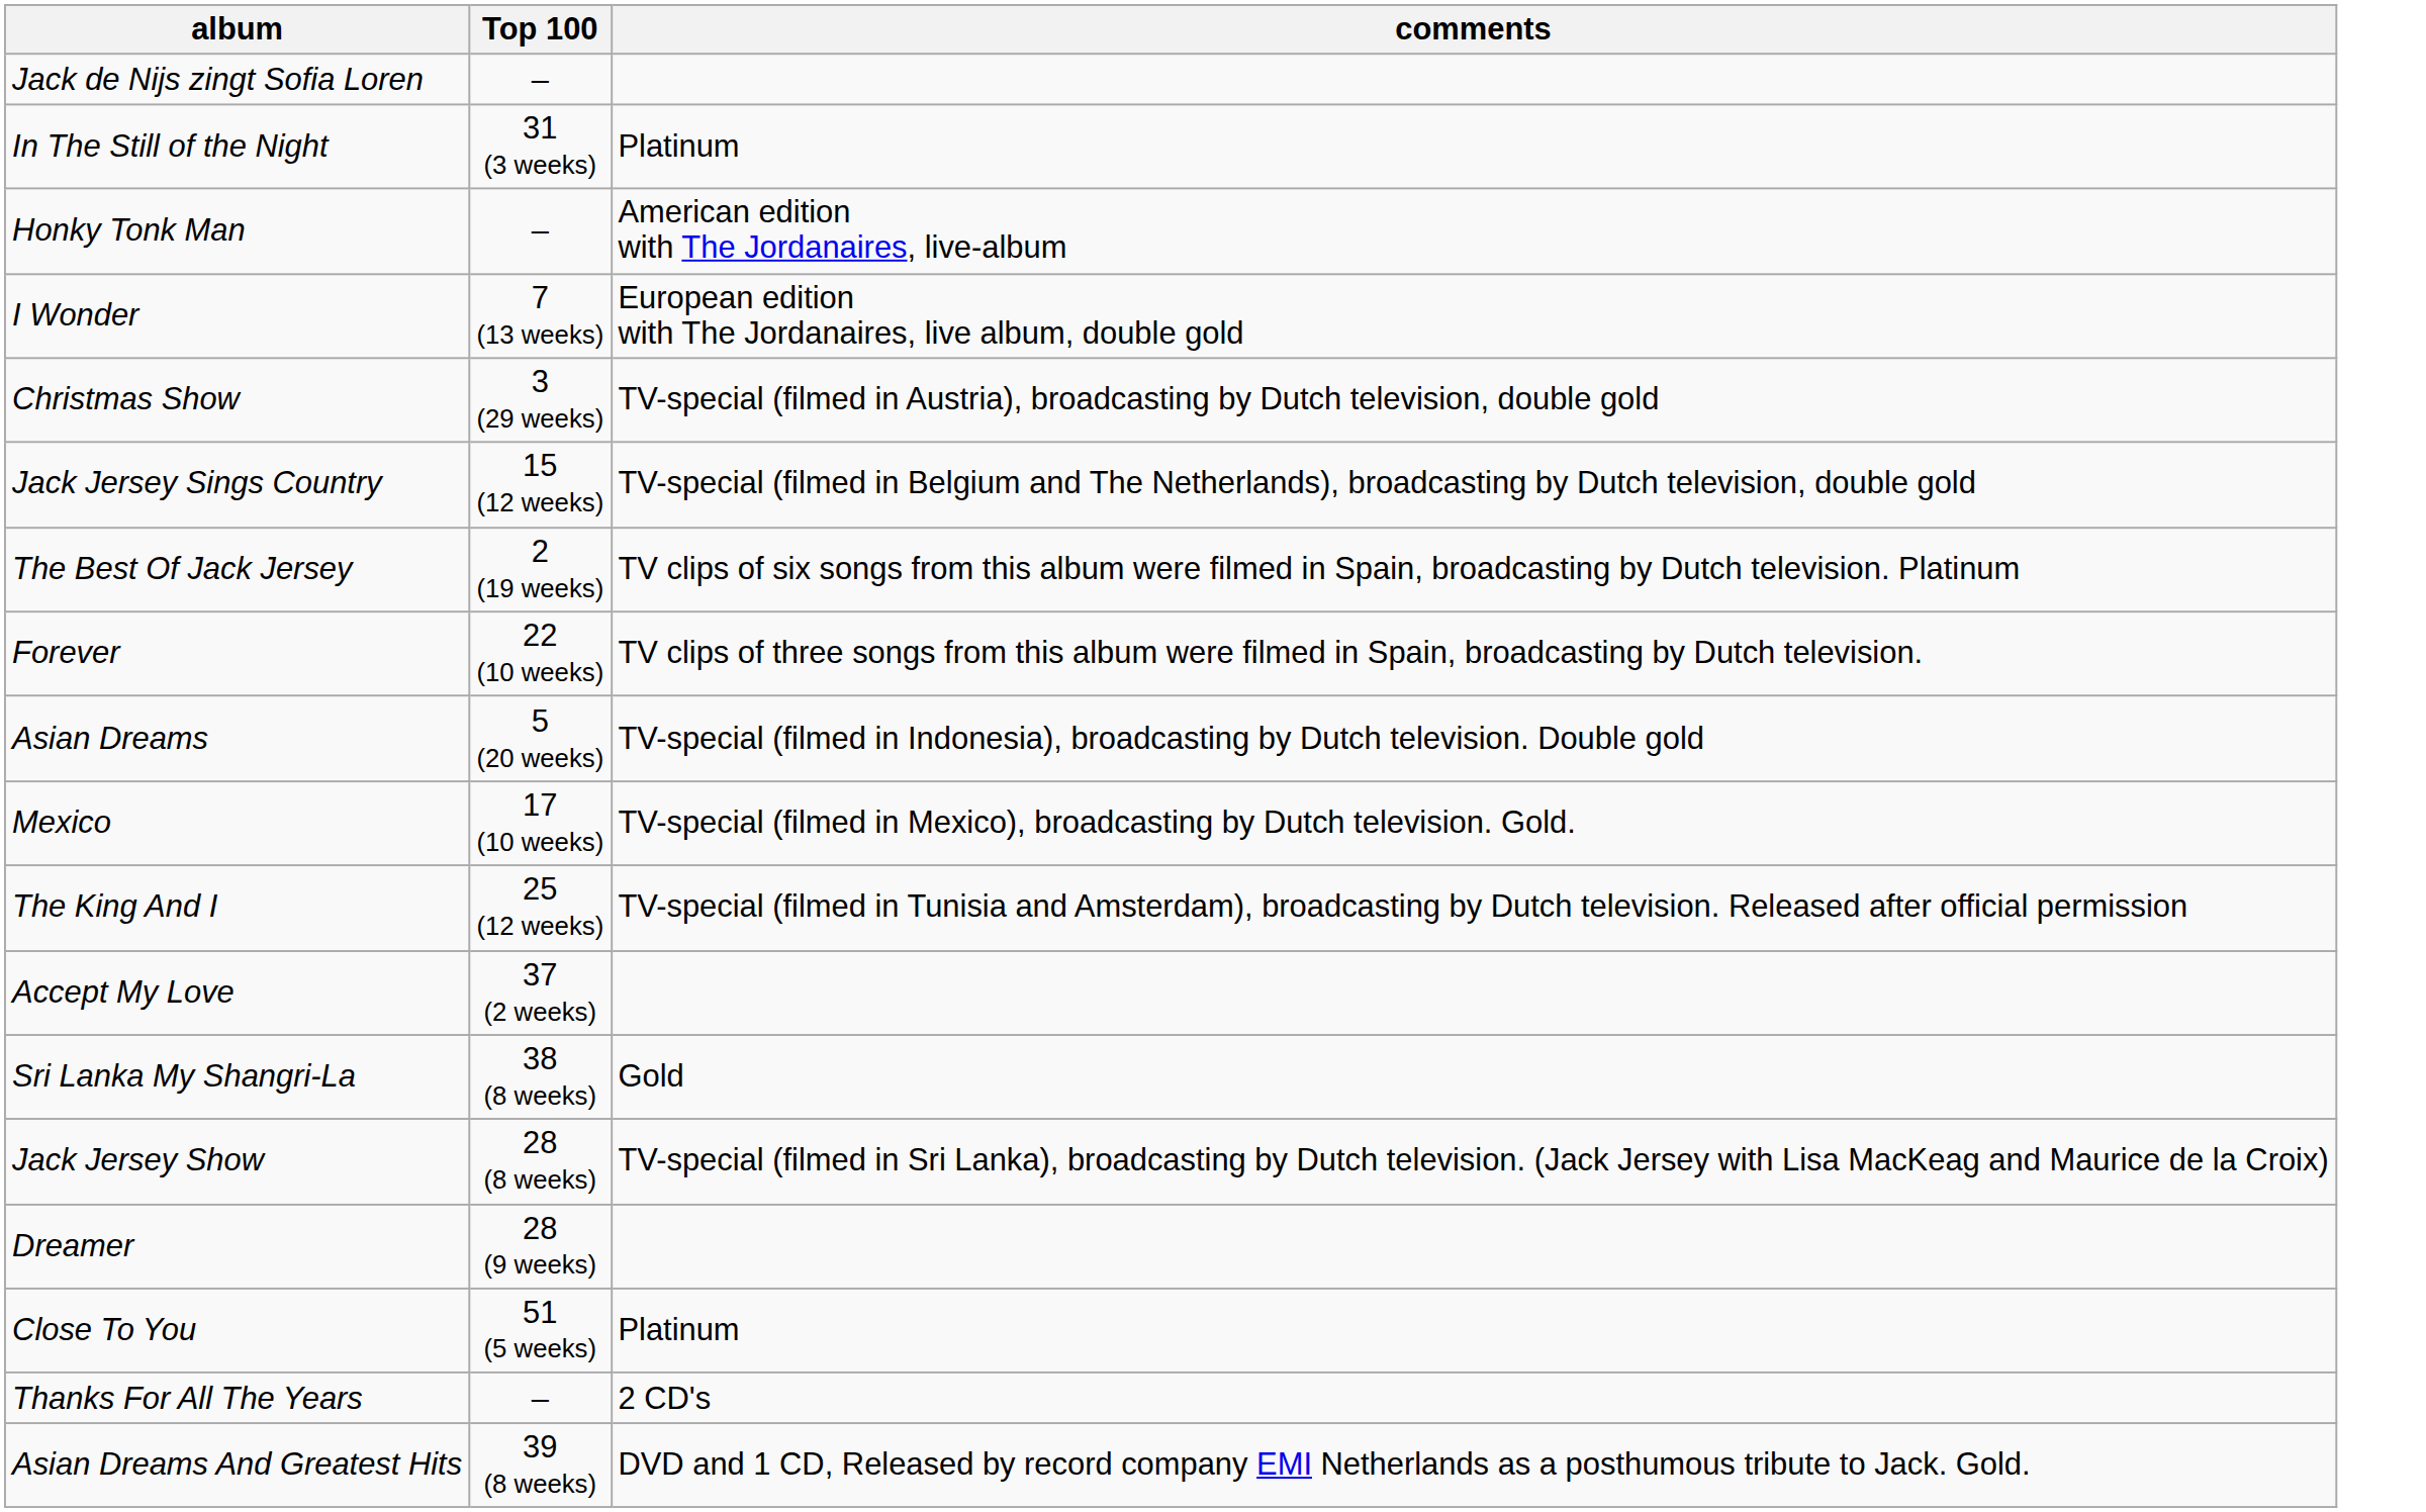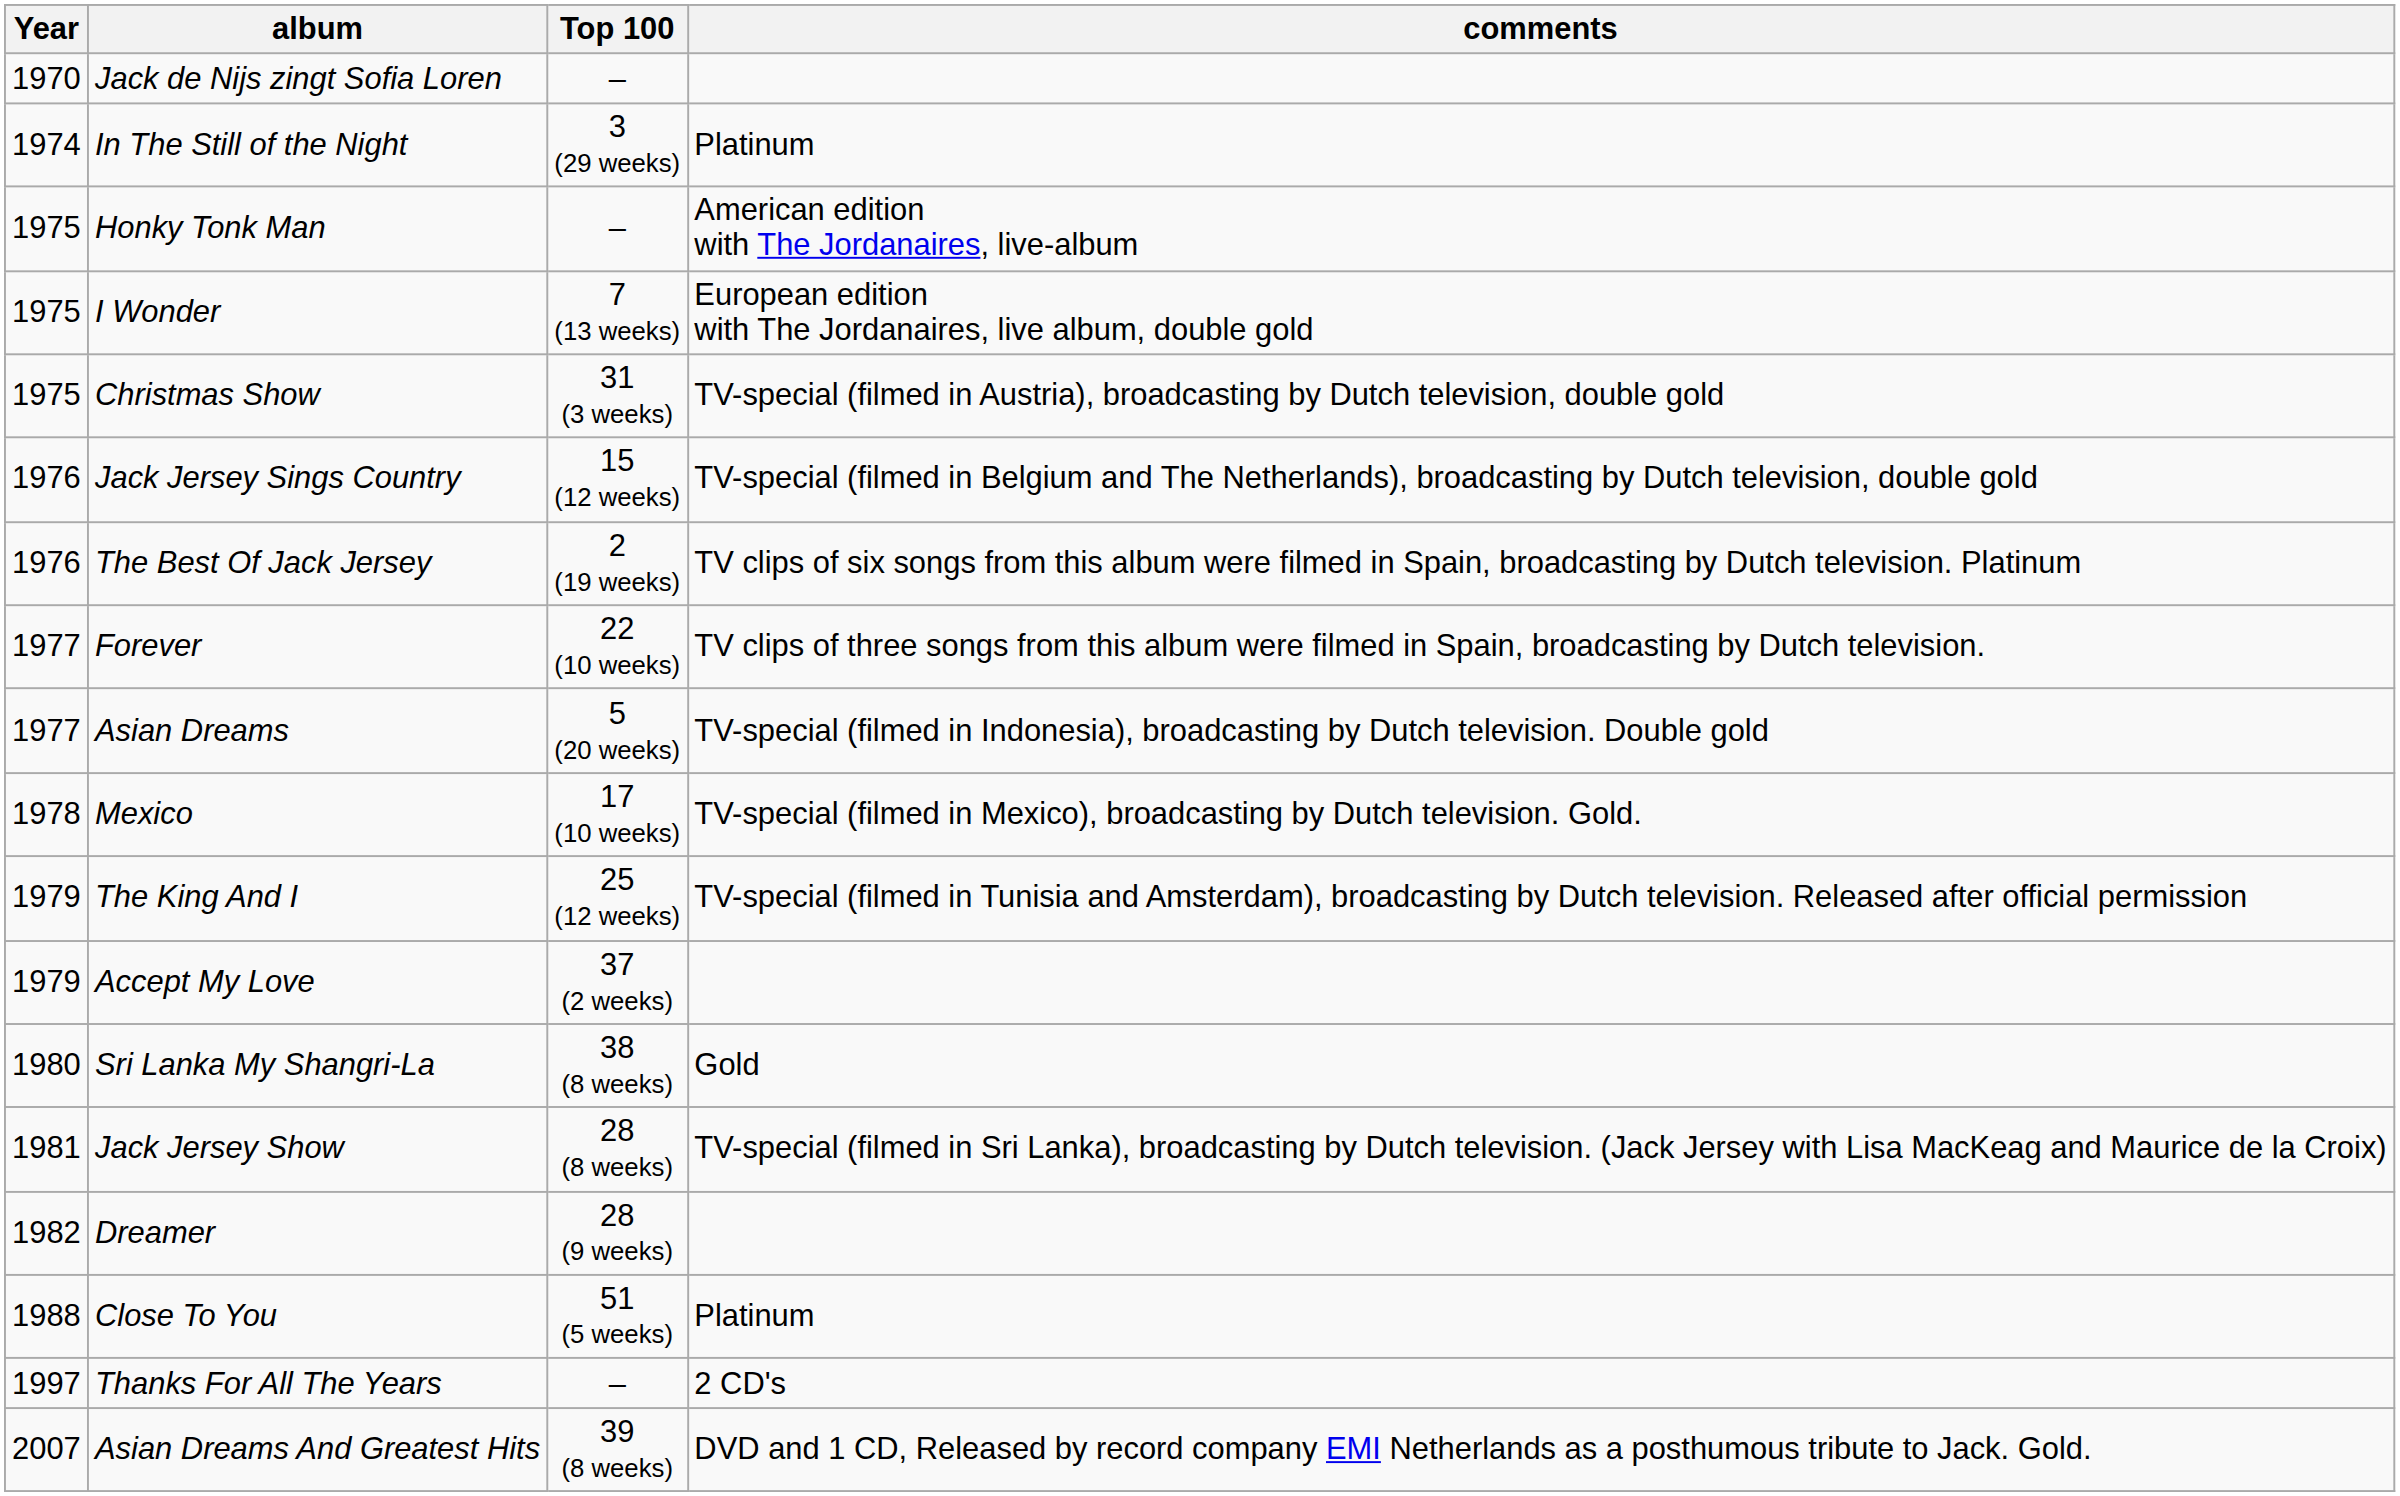+ column: Year | 1970 | 1974 | 1975 | 1975 | 1975 | 1976 | 1976 | 1977 | 1977 | 1978 | 1979 | 1979 | 1980 | 1981 | 1982 | 1988 | 1997 | 2007
In The Still of the Night | Top 100: 31 (3 weeks) -> 3 (29 weeks)
Christmas Show | Top 100: 3 (29 weeks) -> 31 (3 weeks)
